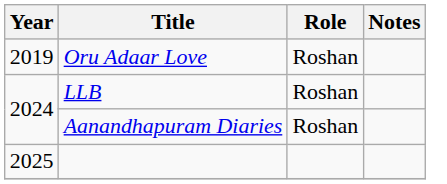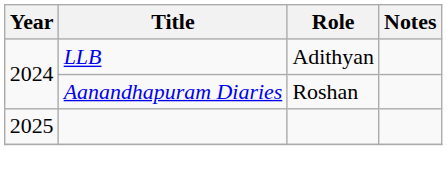- row: 2019 | Oru Adaar Love | Roshan
LLB | Role: Roshan -> Adithyan
